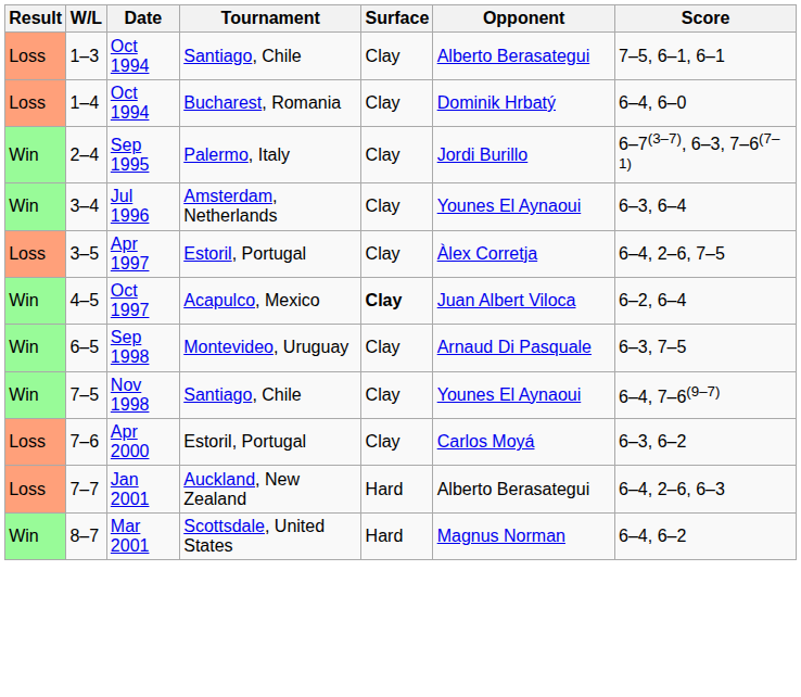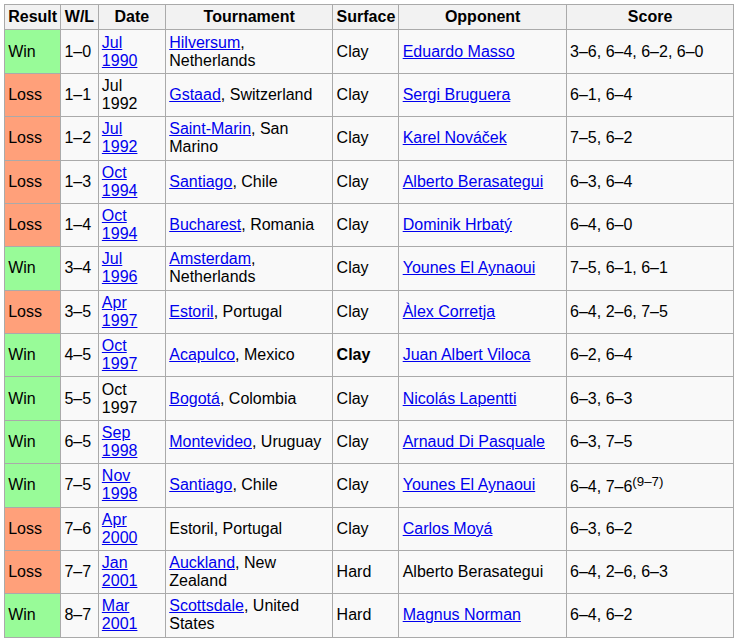+ row: Win | 1–0 | Jul 1990 | Hilversum, Netherlands | Clay | Eduardo Masso | 3–6, 6–4, 6–2, 6–0
+ row: Loss | 1–1 | Jul 1992 | Gstaad, Switzerland | Clay | Sergi Bruguera | 6–1, 6–4
+ row: Loss | 1–2 | Jul 1992 | Saint-Marin, San Marino | Clay | Karel Nováček | 7–5, 6–2
1–3 | Score: 7–5, 6–1, 6–1 -> 6–3, 6–4
- row: Win | 2–4 | Sep 1995 | Palermo, Italy | Clay | Jordi Burillo | 6–7(3–7), 6–3, 7–6(7–1)
3–4 | Score: 6–3, 6–4 -> 7–5, 6–1, 6–1
+ row: Win | 5–5 | Oct 1997 | Bogotá, Colombia | Clay | Nicolás Lapentti | 6–3, 6–3
